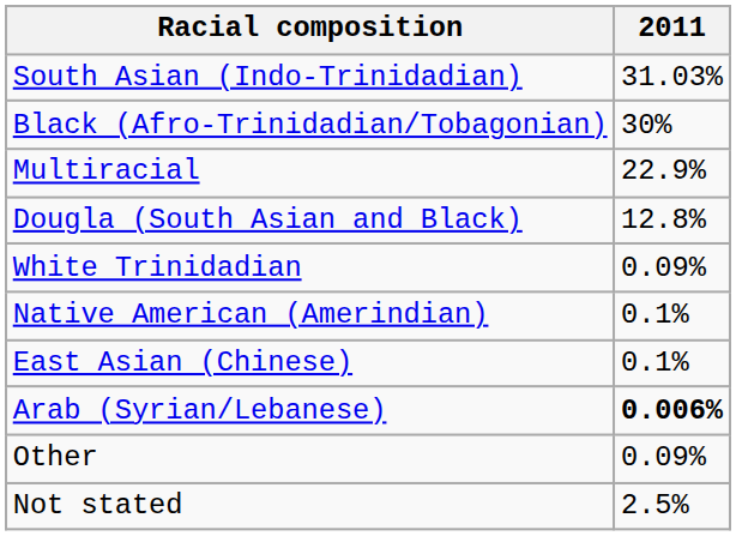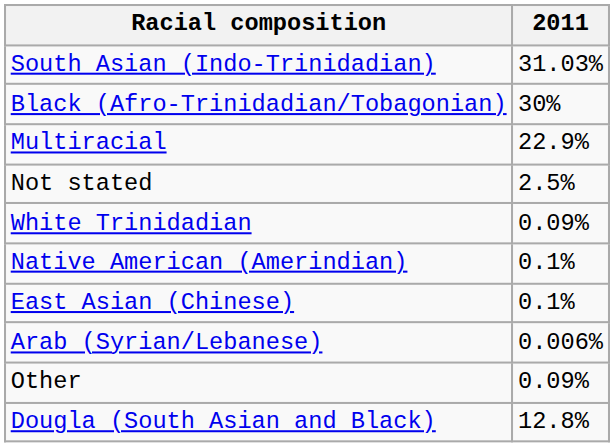rows swapped: Dougla (South Asian and Black) <-> Not stated
Arab (Syrian/Lebanese) | 2011: bold -> normal
